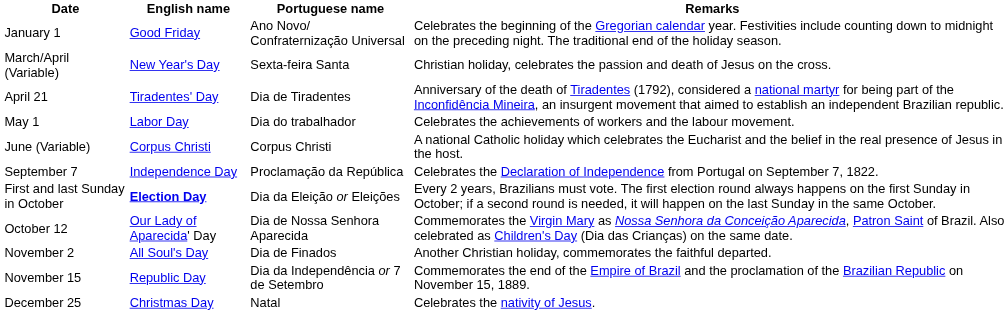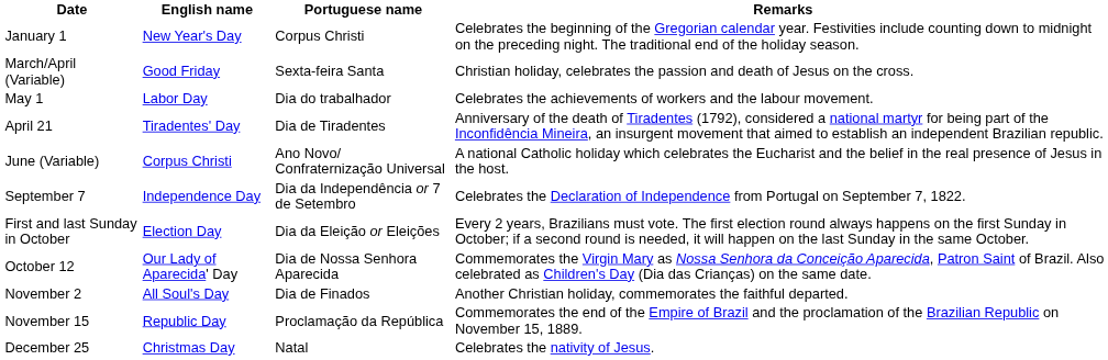January 1 | English name: Good Friday -> New Year's Day
January 1 | Portuguese name: Ano Novo/ Confraternização Universal -> Corpus Christi
March/April (Variable) | English name: New Year's Day -> Good Friday
rows swapped: April 21 <-> May 1
June (Variable) | Portuguese name: Corpus Christi -> Ano Novo/ Confraternização Universal
September 7 | Portuguese name: Proclamação da República -> Dia da Independência or 7 de Setembro
First and last Sunday in October | English name: bold -> normal
November 15 | Portuguese name: Dia da Independência or 7 de Setembro -> Proclamação da República
